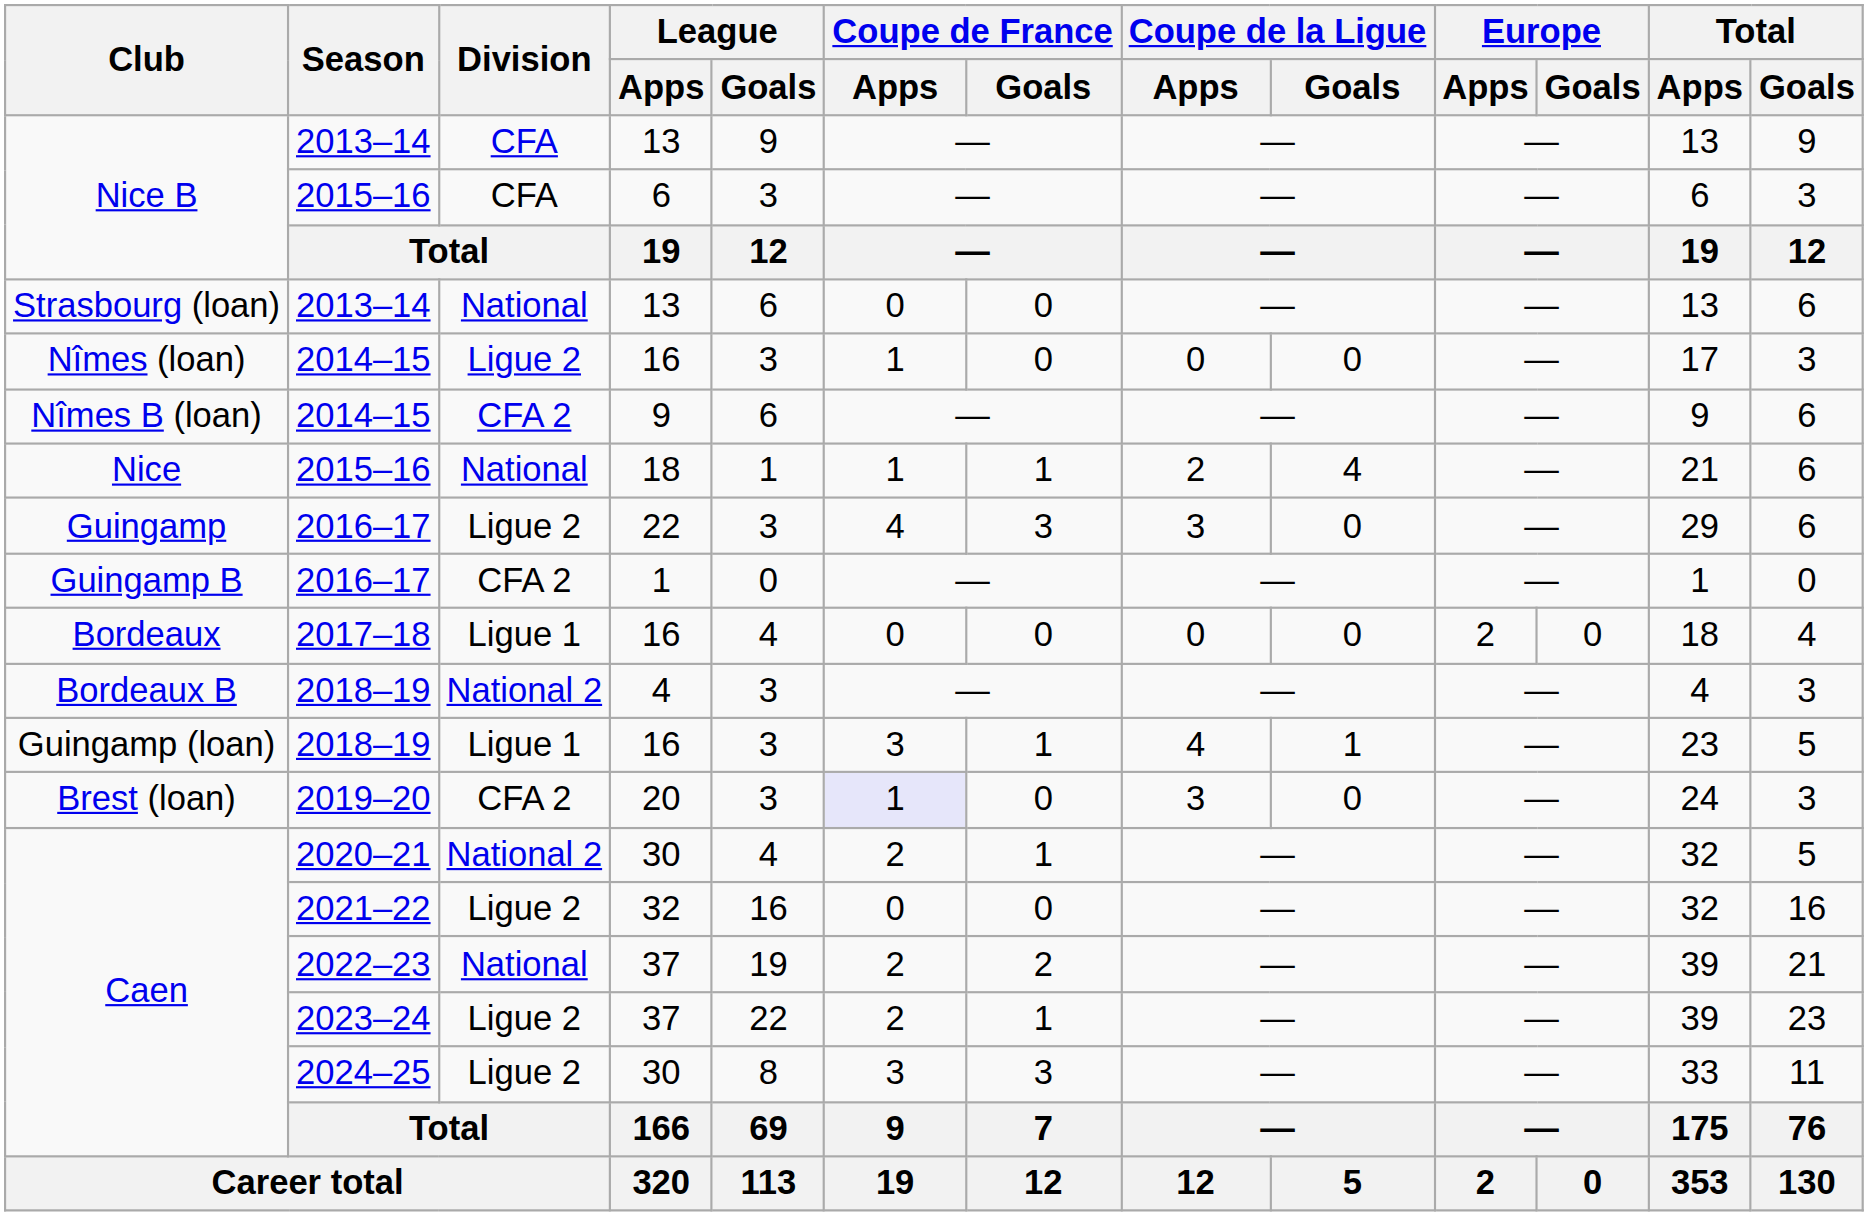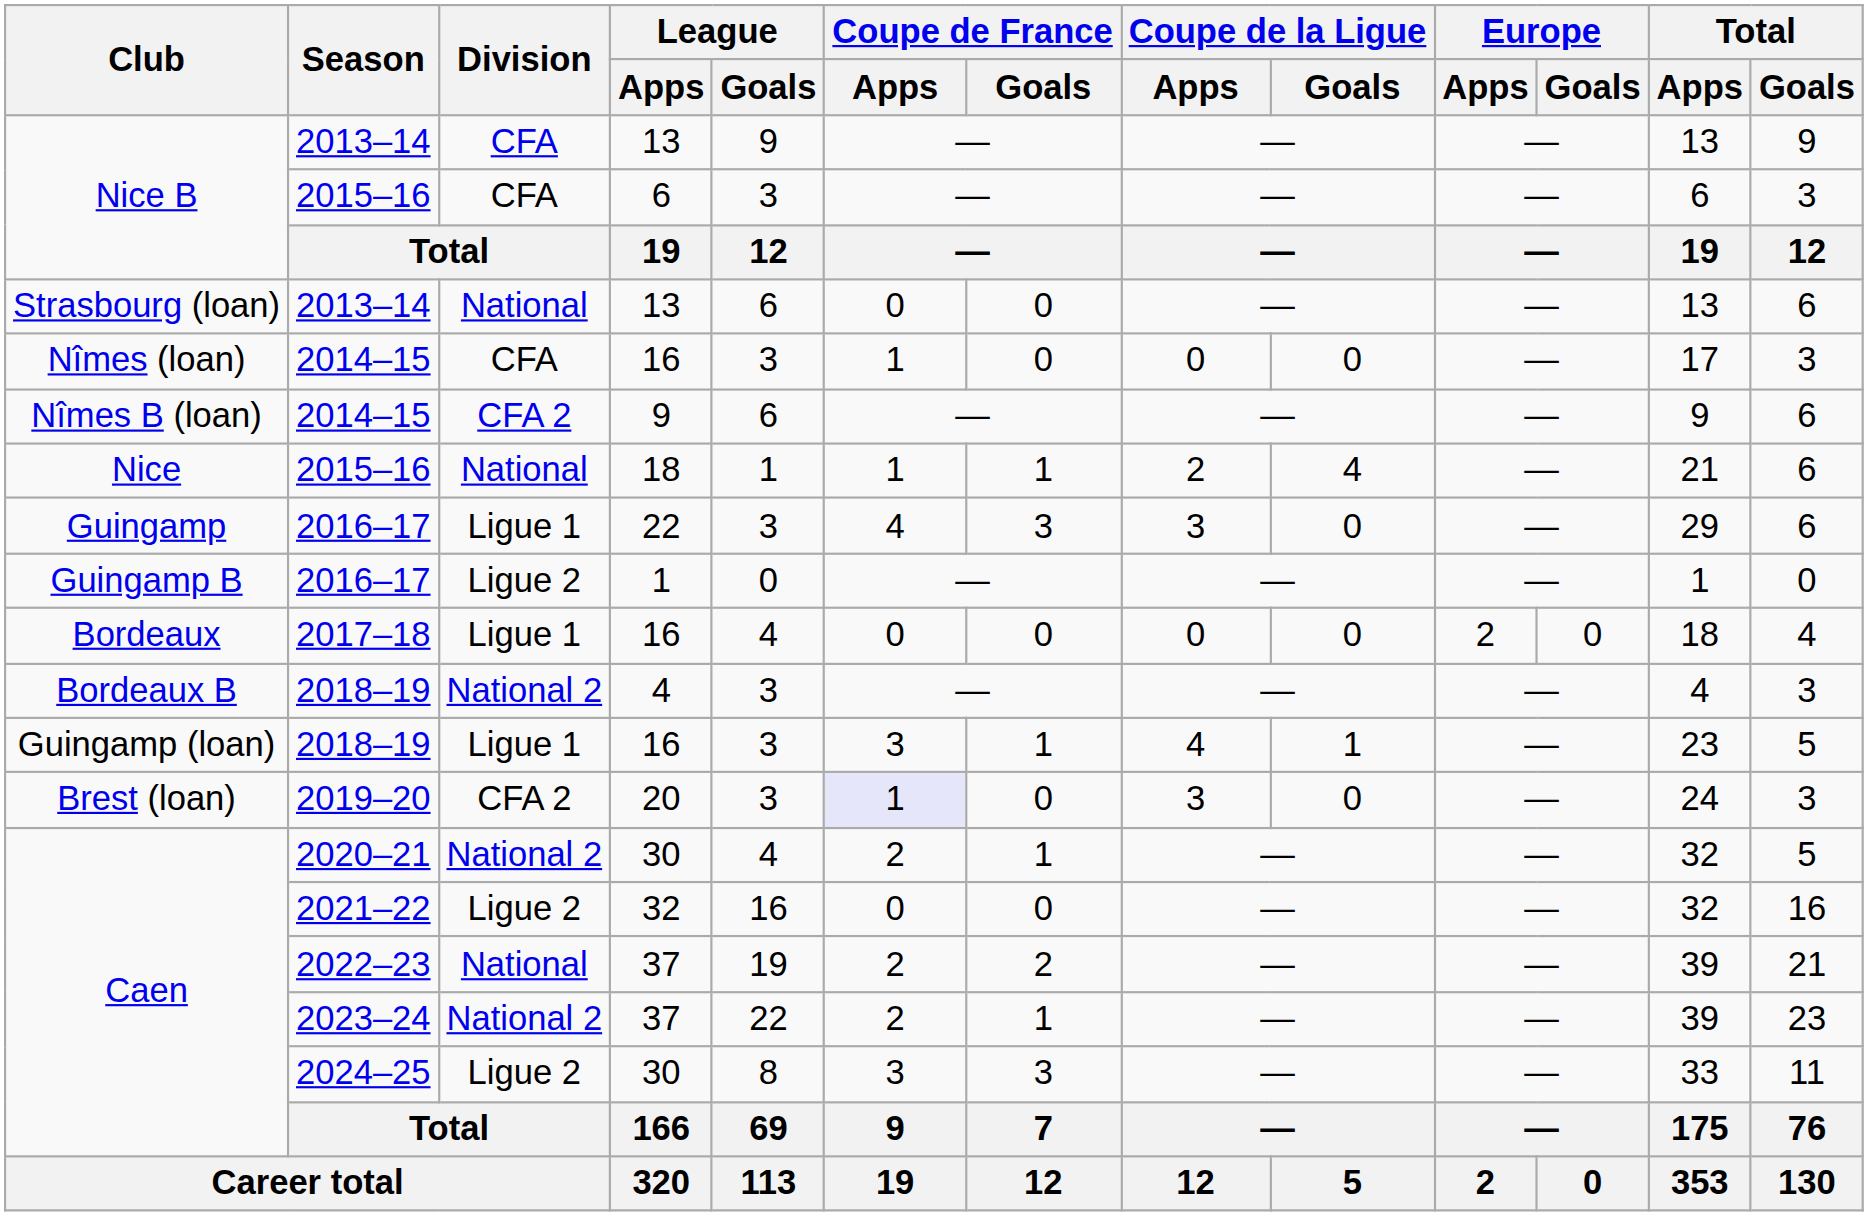Nîmes (loan) | Division: Ligue 2 -> CFA
Guingamp | Division: Ligue 2 -> Ligue 1
Guingamp B | Division: CFA 2 -> Ligue 2
Caen / 2023–24 | Division: Ligue 2 -> National 2
